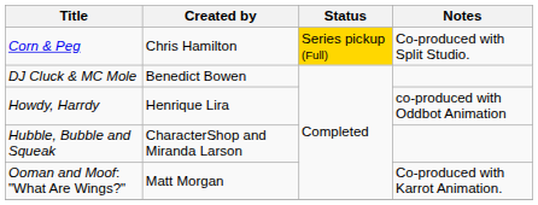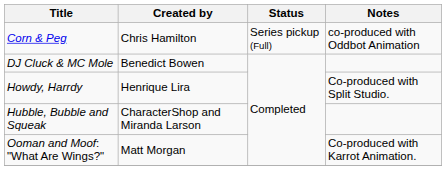Corn & Peg | Status: gold background -> no background
Corn & Peg | Notes: Co-produced with Split Studio. -> co-produced with Oddbot Animation
Howdy, Harrdy | Notes: co-produced with Oddbot Animation -> Co-produced with Split Studio.
